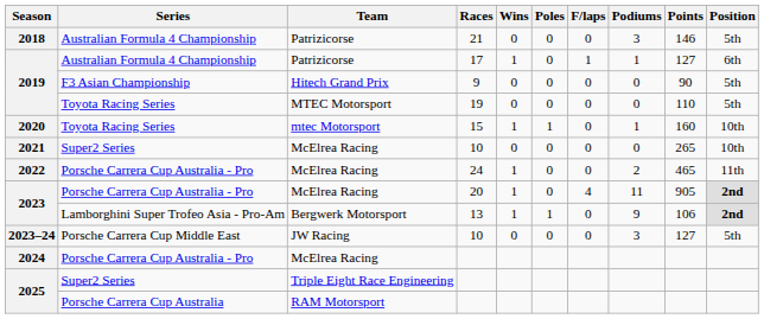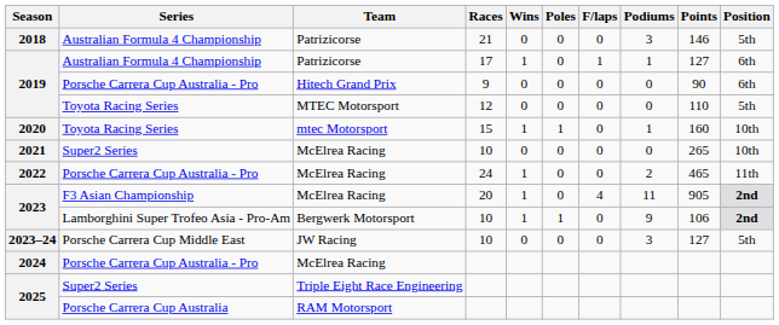2019 / Hitech Grand Prix | Series: F3 Asian Championship -> Porsche Carrera Cup Australia - Pro
2019 / Hitech Grand Prix | Position: 5th -> 6th
2019 / MTEC Motorsport | Races: 19 -> 12
2023 / McElrea Racing | Series: Porsche Carrera Cup Australia - Pro -> F3 Asian Championship
2023 / Bergwerk Motorsport | Races: 13 -> 10
